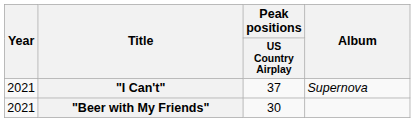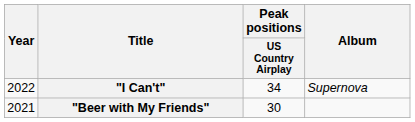"I Can't" | Year: 2021 -> 2022
"I Can't" | Peak positions / US Country Airplay: 37 -> 34
